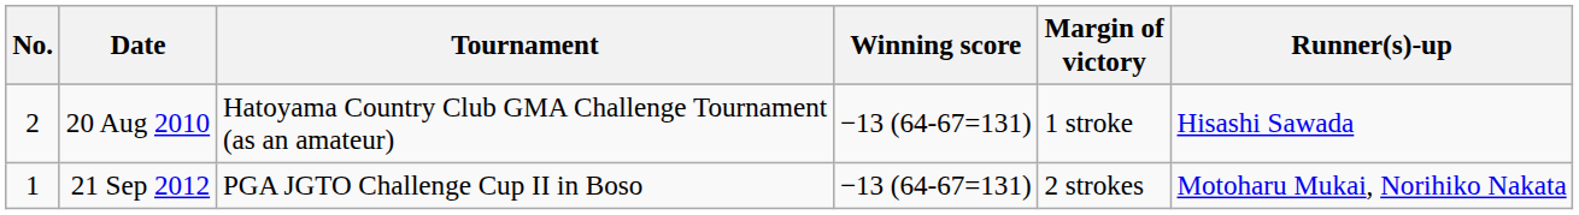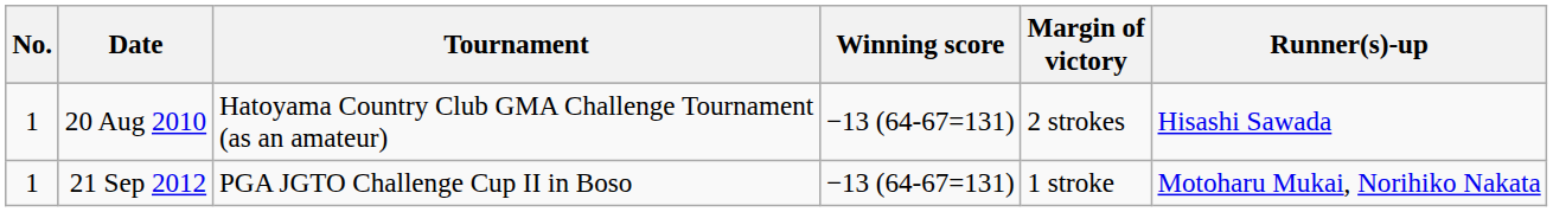20 Aug 2010 | No.: 2 -> 1
20 Aug 2010 | Margin of victory: 1 stroke -> 2 strokes
21 Sep 2012 | Margin of victory: 2 strokes -> 1 stroke
